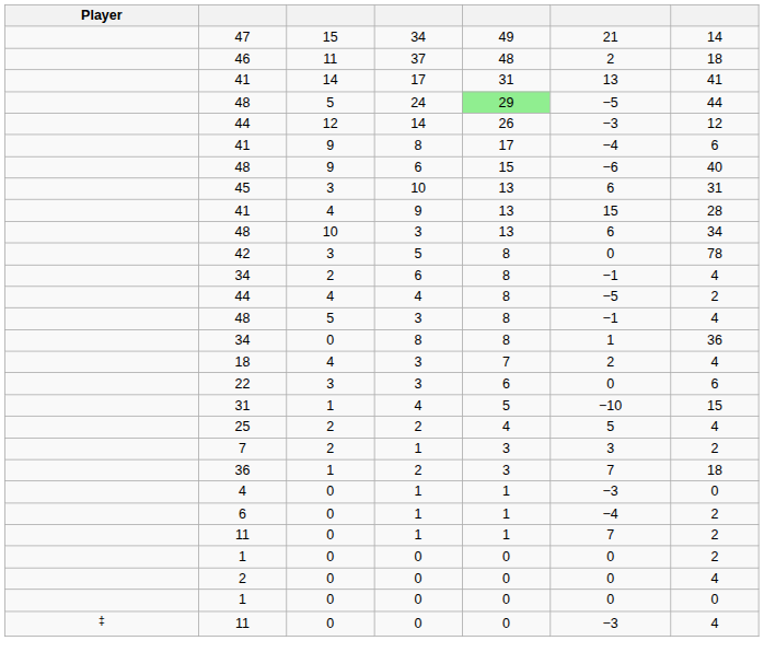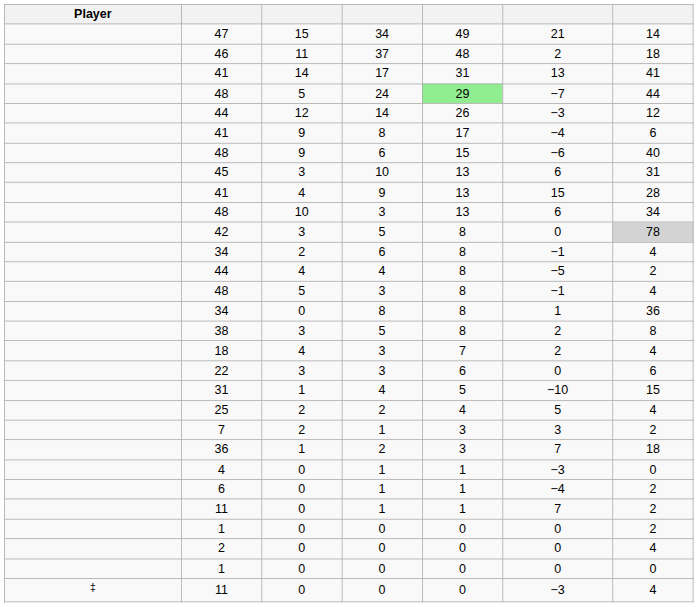48 / 24 | column 6: −5 -> −7
42 | column 7: no background -> lightgrey background
+ row: 38 | 3 | 5 | 8 | 2 | 8
